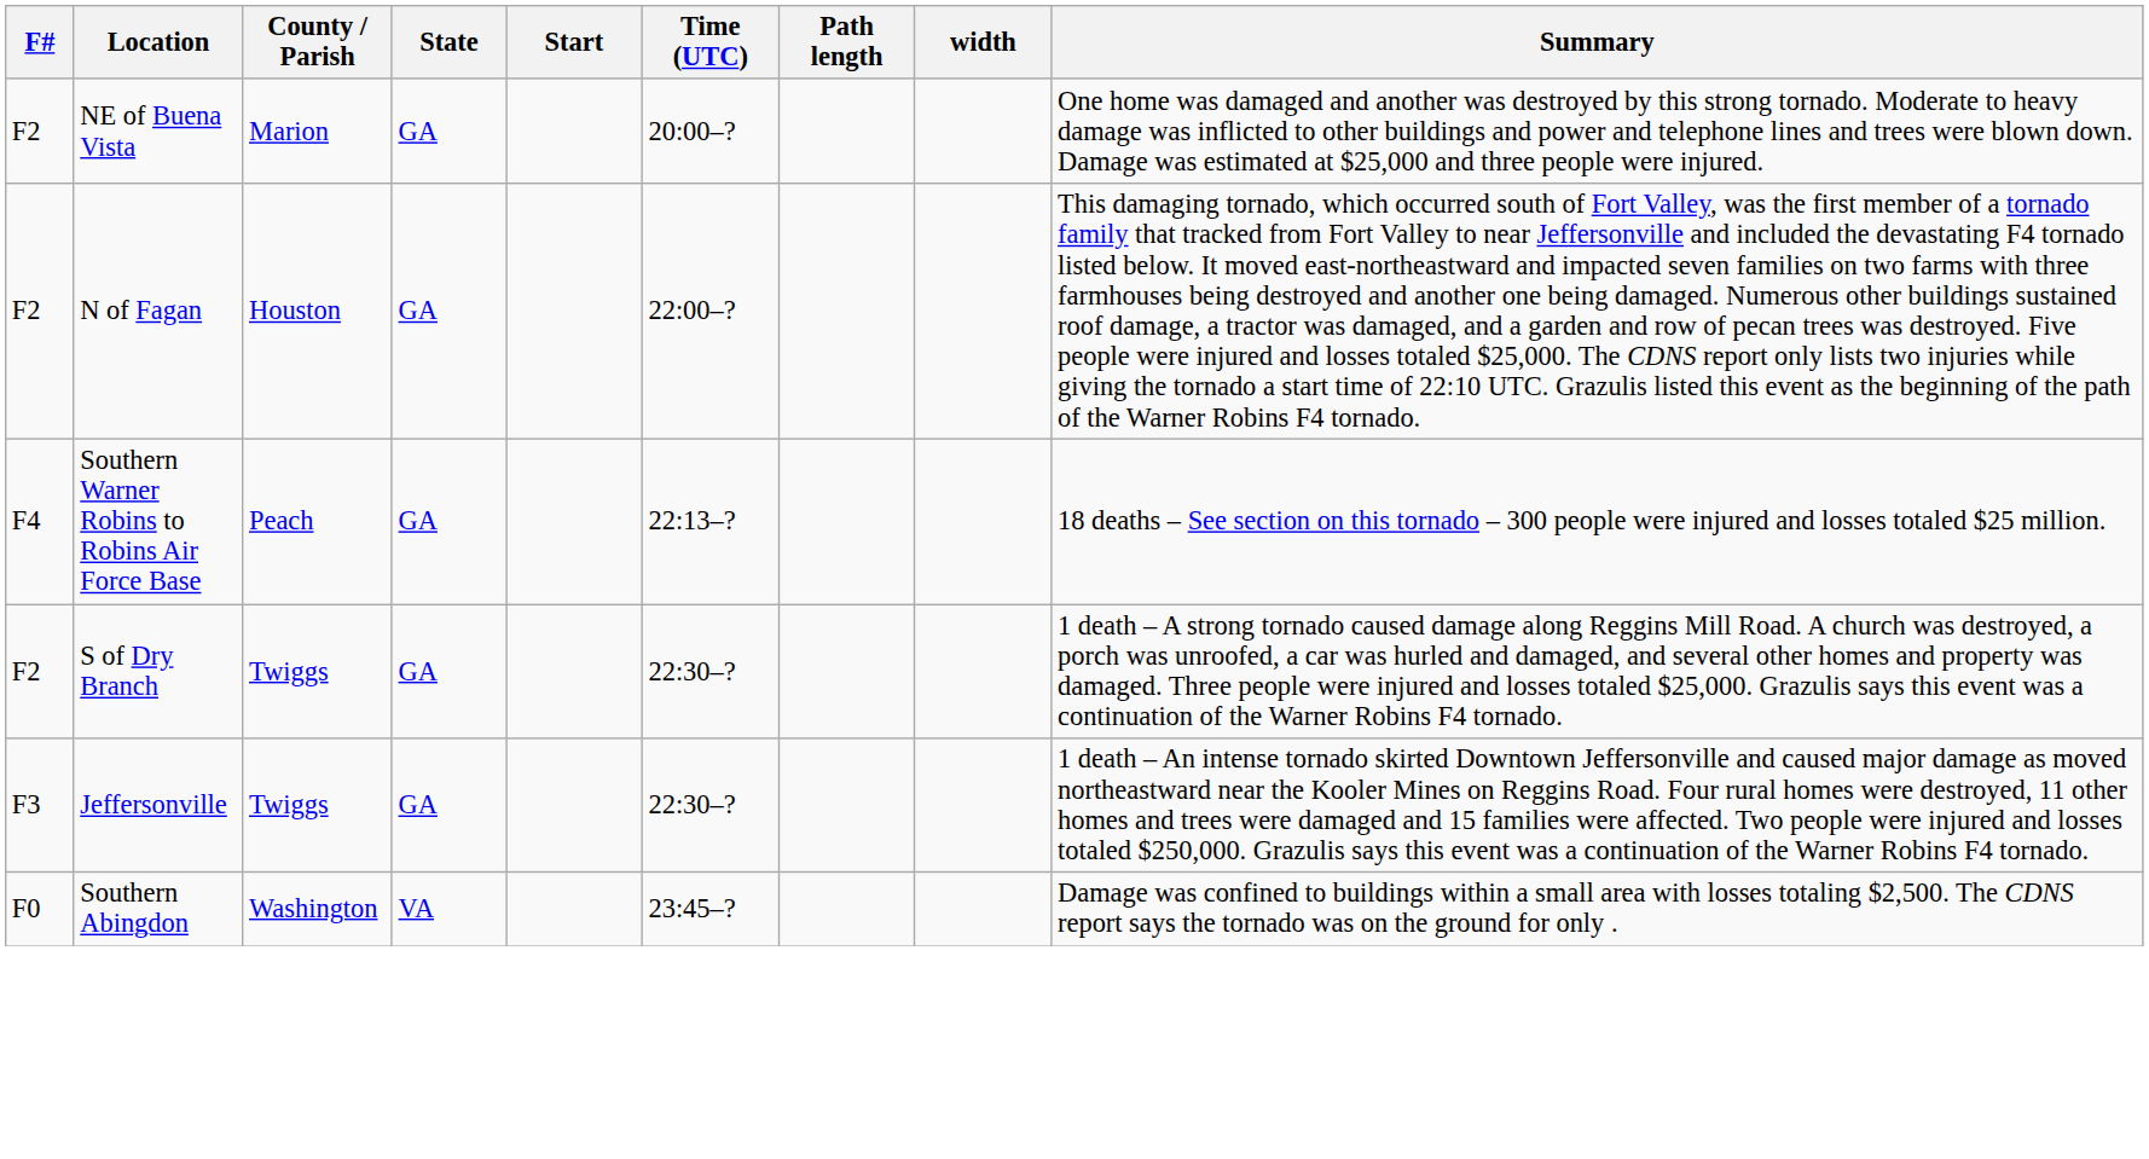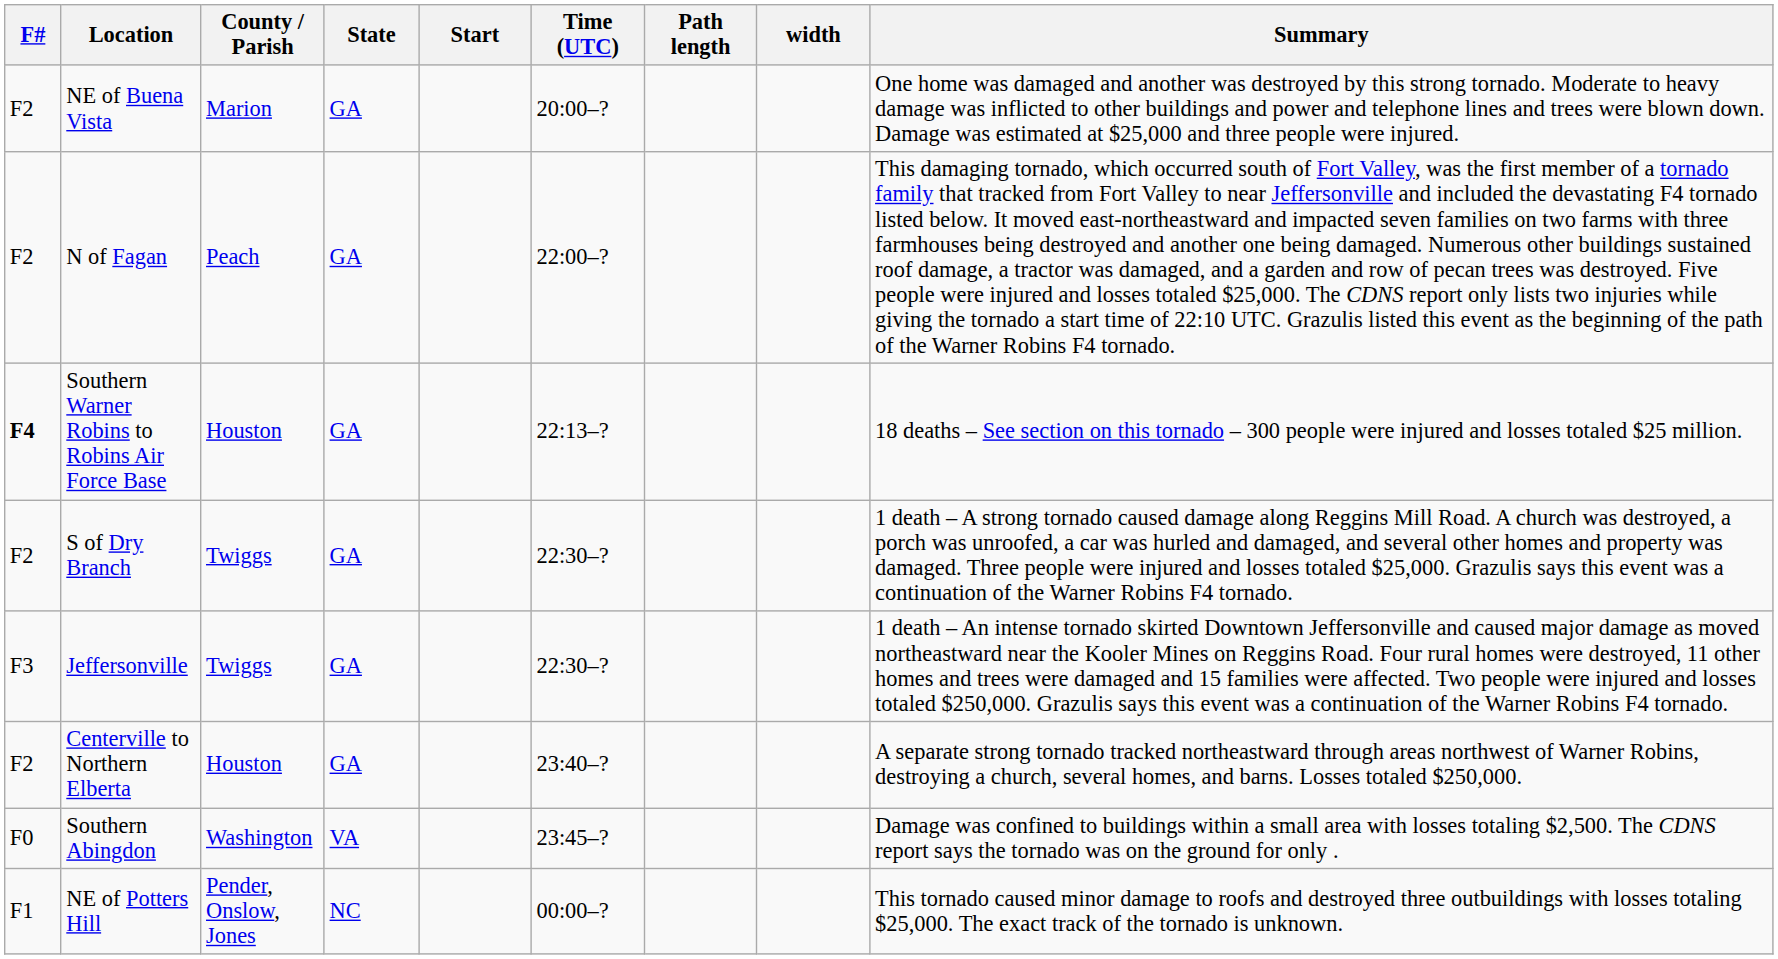N of Fagan | County / Parish: Houston -> Peach
Southern Warner Robins to Robins Air Force Base | F#: normal -> bold
Southern Warner Robins to Robins Air Force Base | County / Parish: Peach -> Houston
+ row: F2 | Centerville to Northern Elberta | Houston | GA | 23:40–? | A separate strong tornado tracked northeastward through areas northwest of Warner Robins, destroying a church, several homes, and barns. Losses totaled $250,000.
+ row: F1 | NE of Potters Hill | Pender, Onslow, Jones | NC | 00:00–? | This tornado caused minor damage to roofs and destroyed three outbuildings with losses totaling $25,000. The exact track of the tornado is unknown.
